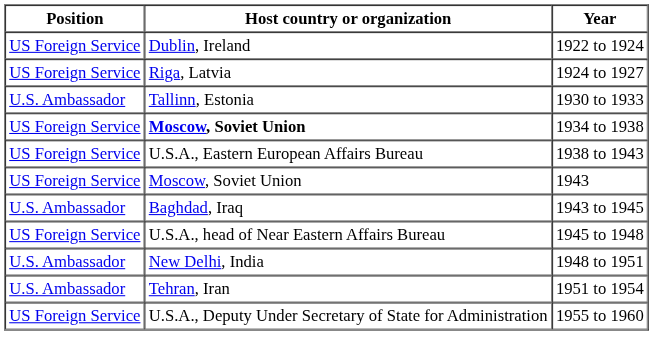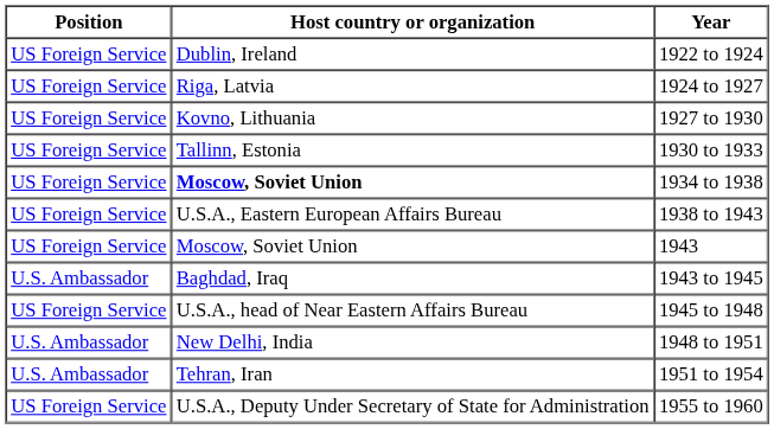+ row: US Foreign Service | Kovno, Lithuania | 1927 to 1930
1930 to 1933 | Position: U.S. Ambassador -> US Foreign Service
